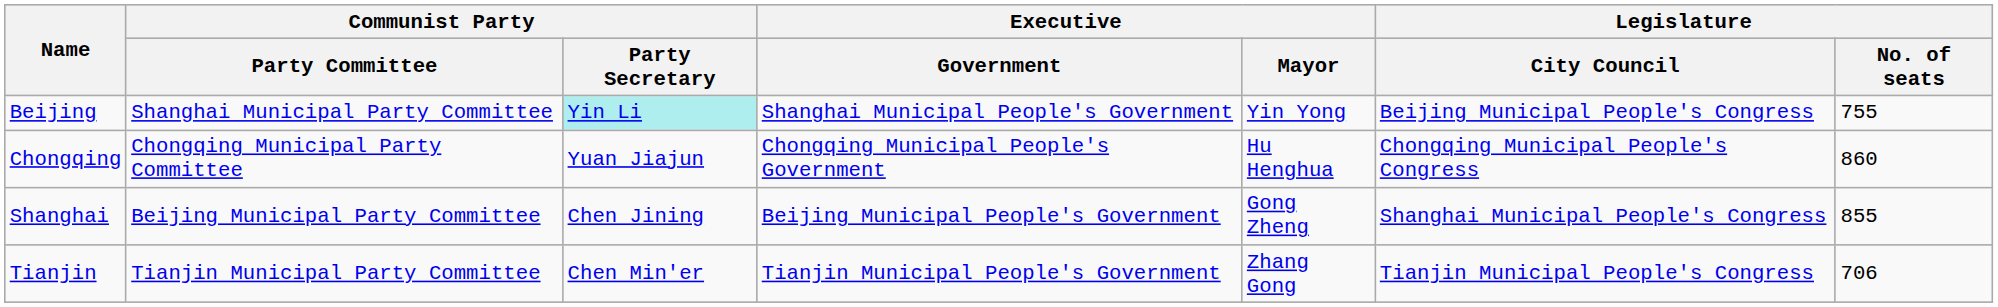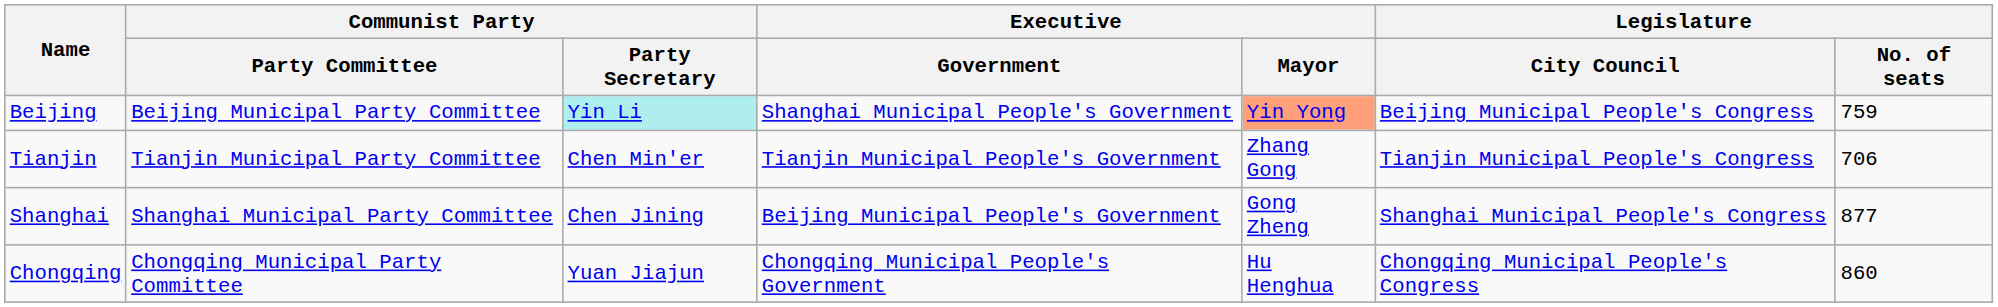Beijing | Communist Party / Party Committee: Shanghai Municipal Party Committee -> Beijing Municipal Party Committee
Beijing | Executive / Mayor: no background -> lightsalmon background
Beijing | Legislature / No. of seats: 755 -> 759
rows swapped: Tianjin <-> Chongqing
Shanghai | Communist Party / Party Committee: Beijing Municipal Party Committee -> Shanghai Municipal Party Committee
Shanghai | Legislature / No. of seats: 855 -> 877
